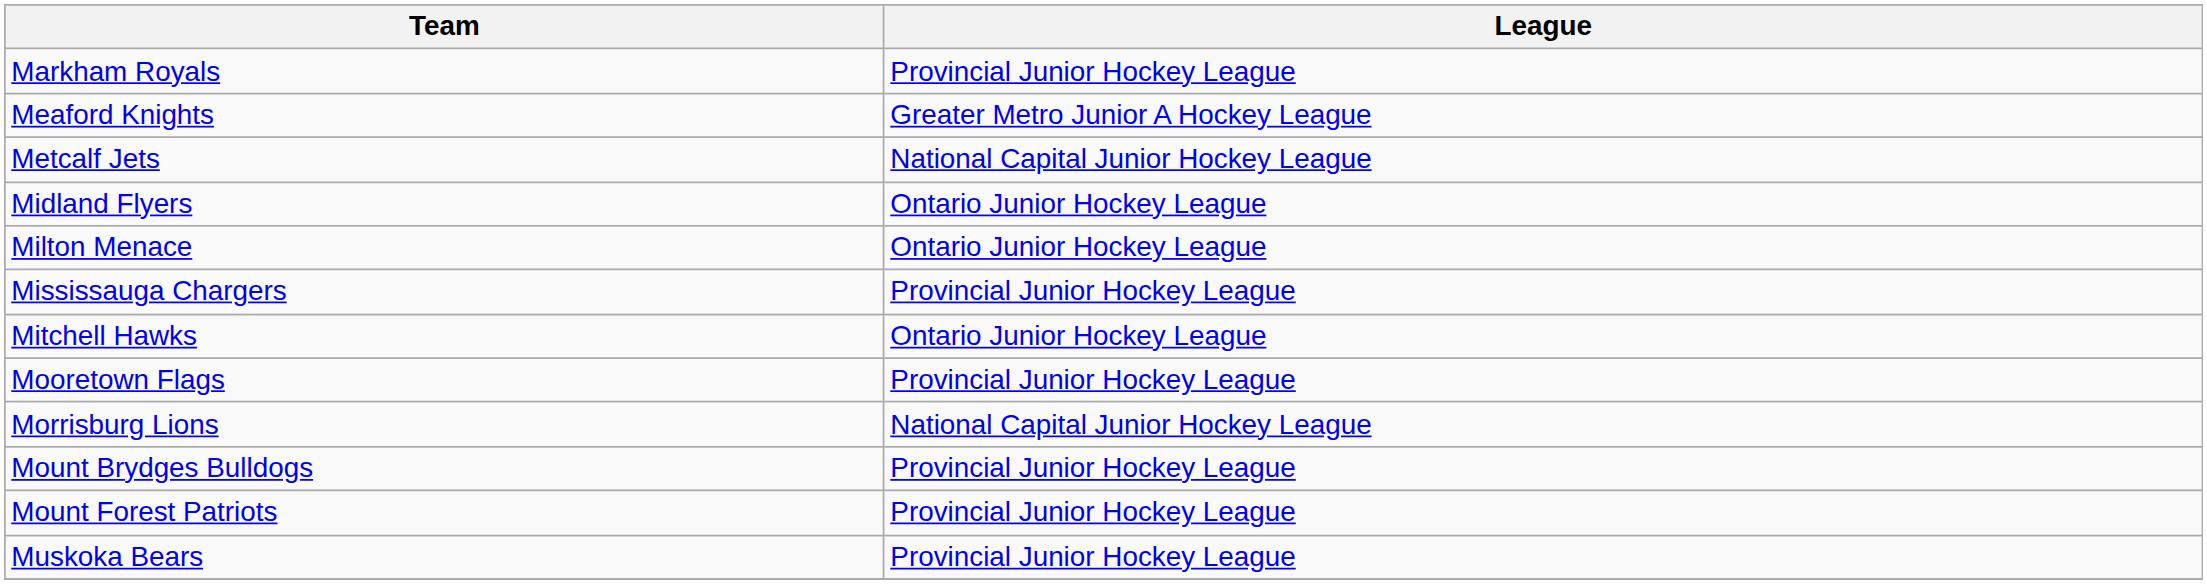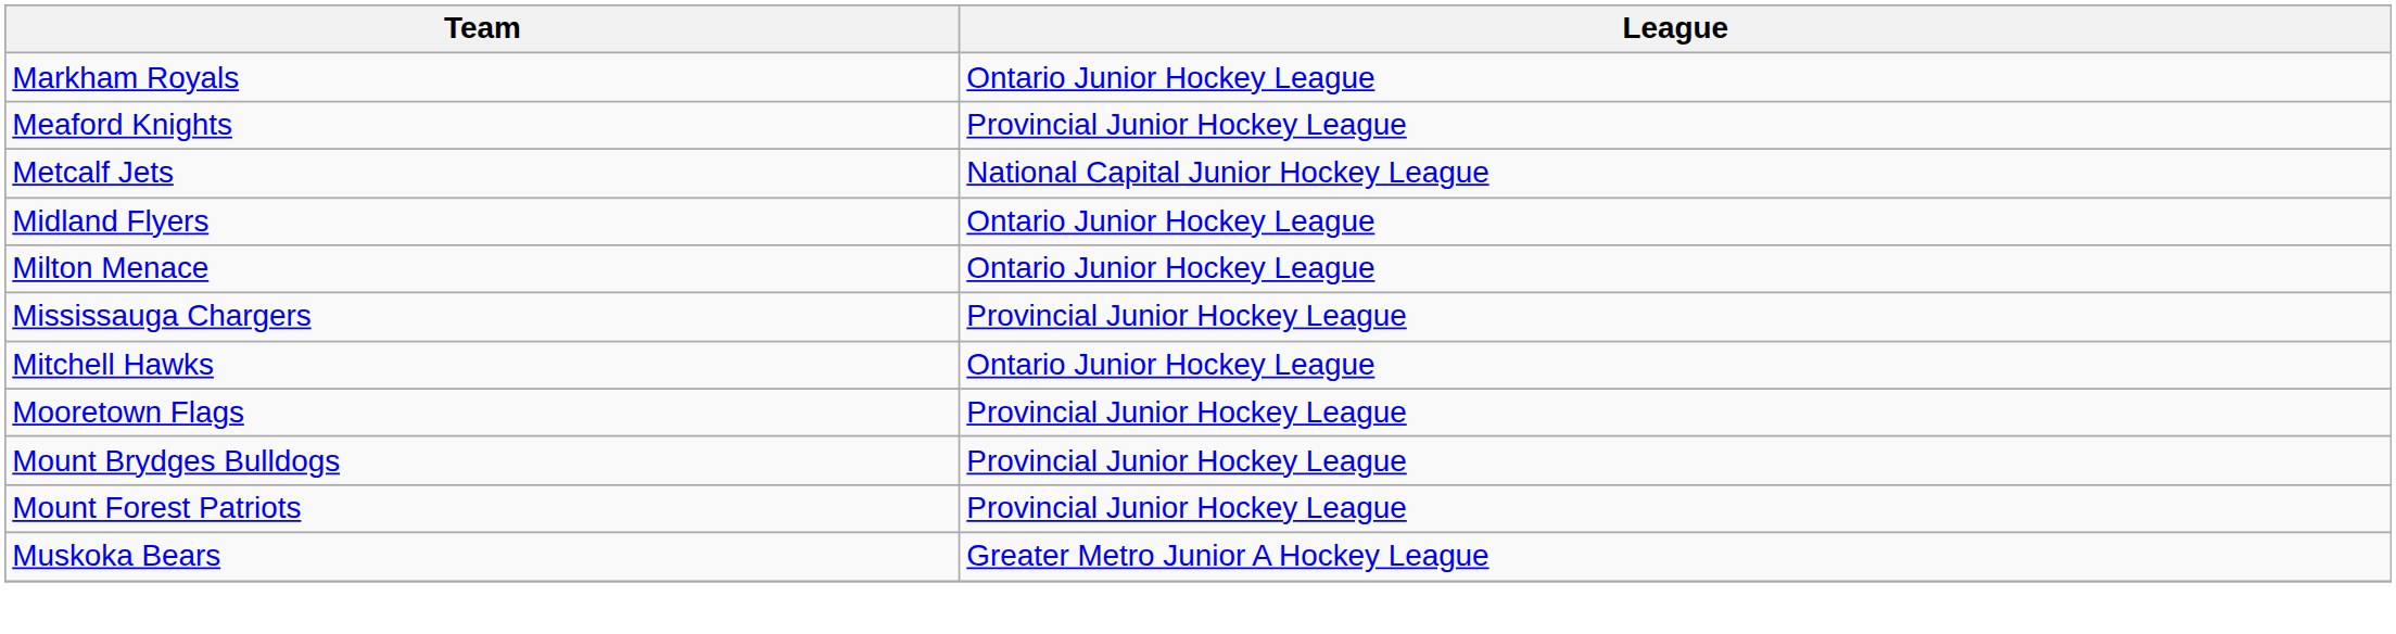Markham Royals | League: Provincial Junior Hockey League -> Ontario Junior Hockey League
Meaford Knights | League: Greater Metro Junior A Hockey League -> Provincial Junior Hockey League
- row: Morrisburg Lions | National Capital Junior Hockey League
Muskoka Bears | League: Provincial Junior Hockey League -> Greater Metro Junior A Hockey League
